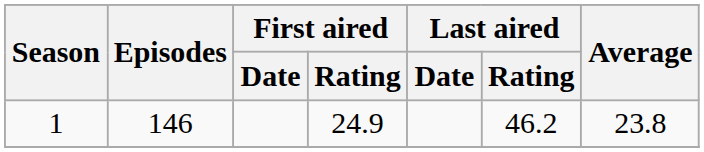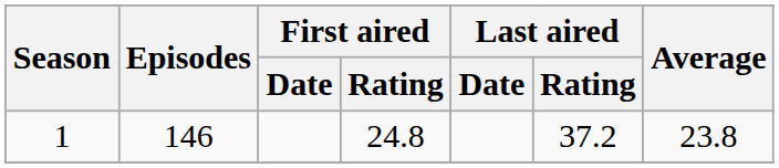1 | First aired / Rating: 24.9 -> 24.8
1 | Last aired / Rating: 46.2 -> 37.2
